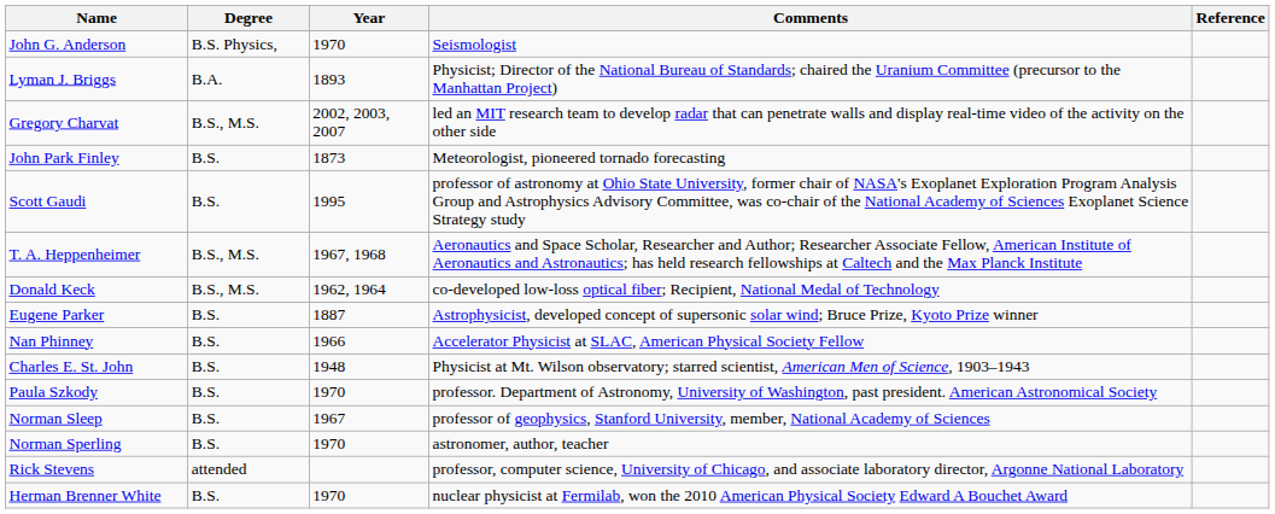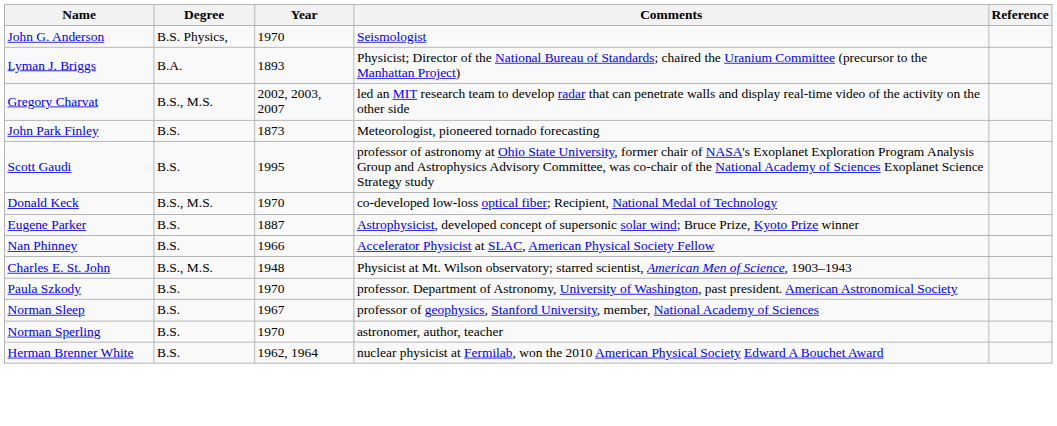- row: T. A. Heppenheimer | B.S., M.S. | 1967, 1968 | Aeronautics and Space Scholar, Researcher and Author; Researcher Associate Fellow, American Institute of Aeronautics and Astronautics; has held research fellowships at Caltech and the Max Planck Institute
Donald Keck | Year: 1962, 1964 -> 1970
Charles E. St. John | Degree: B.S. -> B.S., M.S.
- row: Rick Stevens | attended | professor, computer science, University of Chicago, and associate laboratory director, Argonne National Laboratory
Herman Brenner White | Year: 1970 -> 1962, 1964
